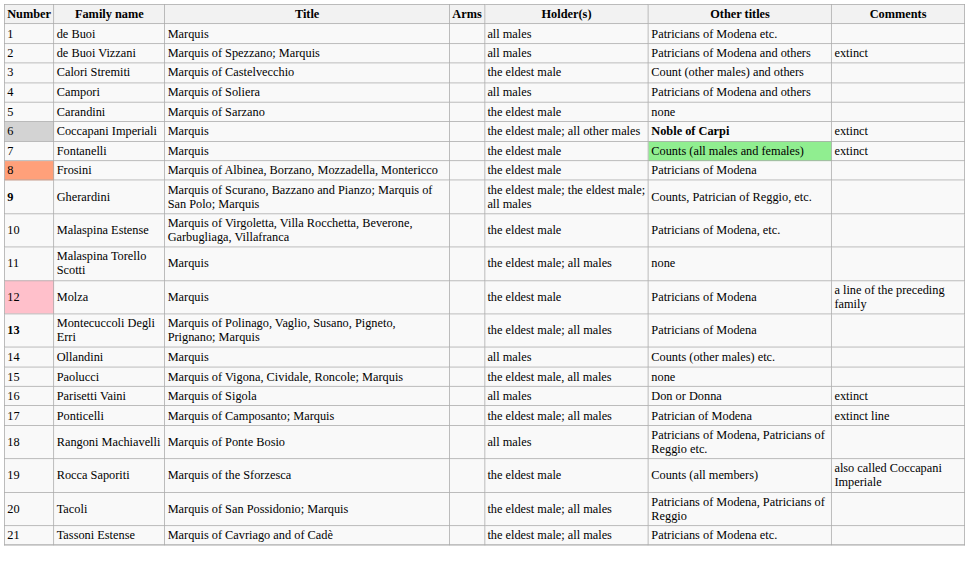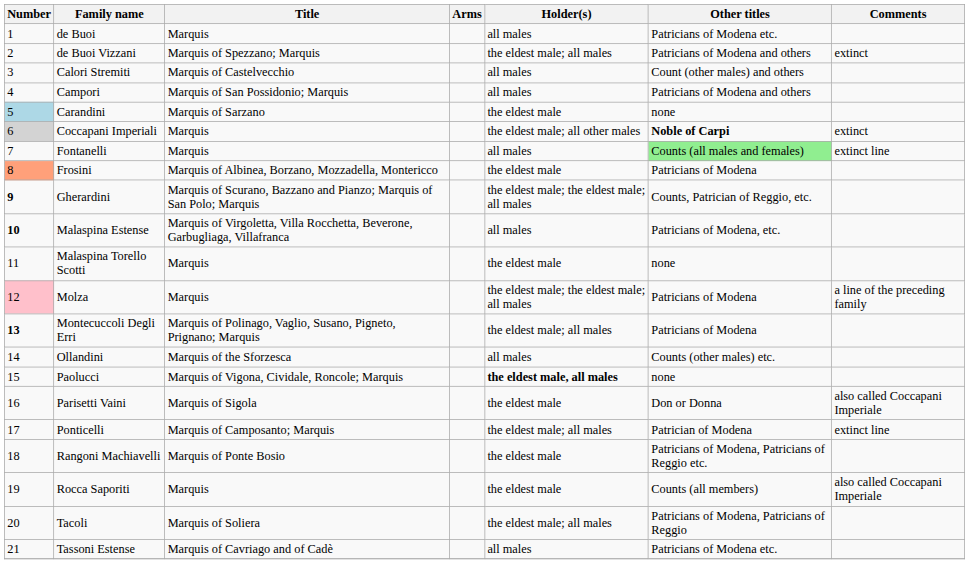de Buoi Vizzani | Holder(s): all males -> the eldest male; all males
Calori Stremiti | Holder(s): the eldest male -> all males
Campori | Title: Marquis of Soliera -> Marquis of San Possidonio; Marquis
Carandini | Number: no background -> lightblue background
Fontanelli | Holder(s): the eldest male -> all males
Fontanelli | Comments: extinct -> extinct line
Malaspina Estense | Number: normal -> bold
Malaspina Estense | Holder(s): the eldest male -> all males
Malaspina Torello Scotti | Holder(s): the eldest male; all males -> the eldest male
Molza | Holder(s): the eldest male -> the eldest male; the eldest male; all males
Ollandini | Title: Marquis -> Marquis of the Sforzesca
Paolucci | Holder(s): normal -> bold
Parisetti Vaini | Holder(s): all males -> the eldest male
Parisetti Vaini | Comments: extinct -> also called Coccapani Imperiale
Rangoni Machiavelli | Holder(s): all males -> the eldest male
Rocca Saporiti | Title: Marquis of the Sforzesca -> Marquis
Tacoli | Title: Marquis of San Possidonio; Marquis -> Marquis of Soliera
Tassoni Estense | Holder(s): the eldest male; all males -> all males
